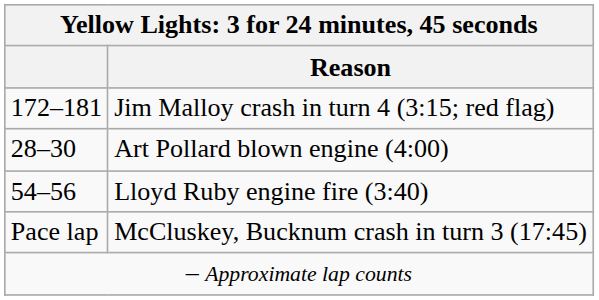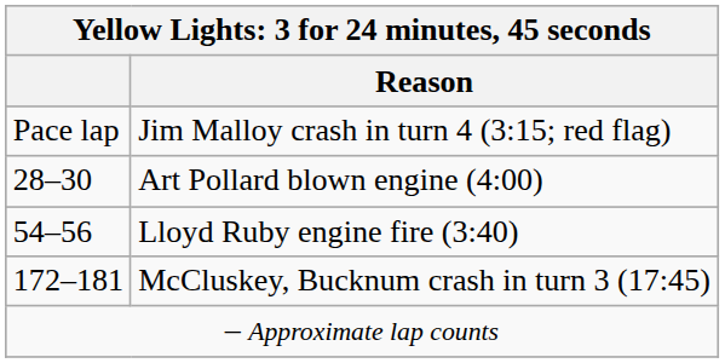Jim Malloy crash in turn 4 (3:15; red flag) | column 1: 172–181 -> Pace lap
McCluskey, Bucknum crash in turn 3 (17:45) | column 1: Pace lap -> 172–181
